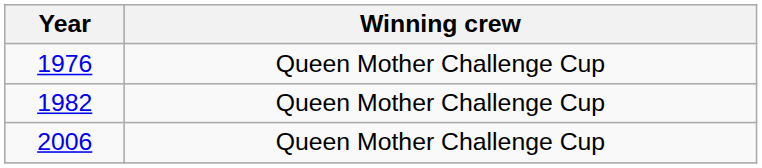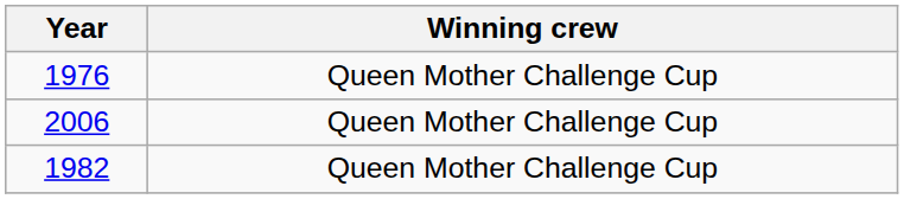rows swapped: 1982 <-> 2006
